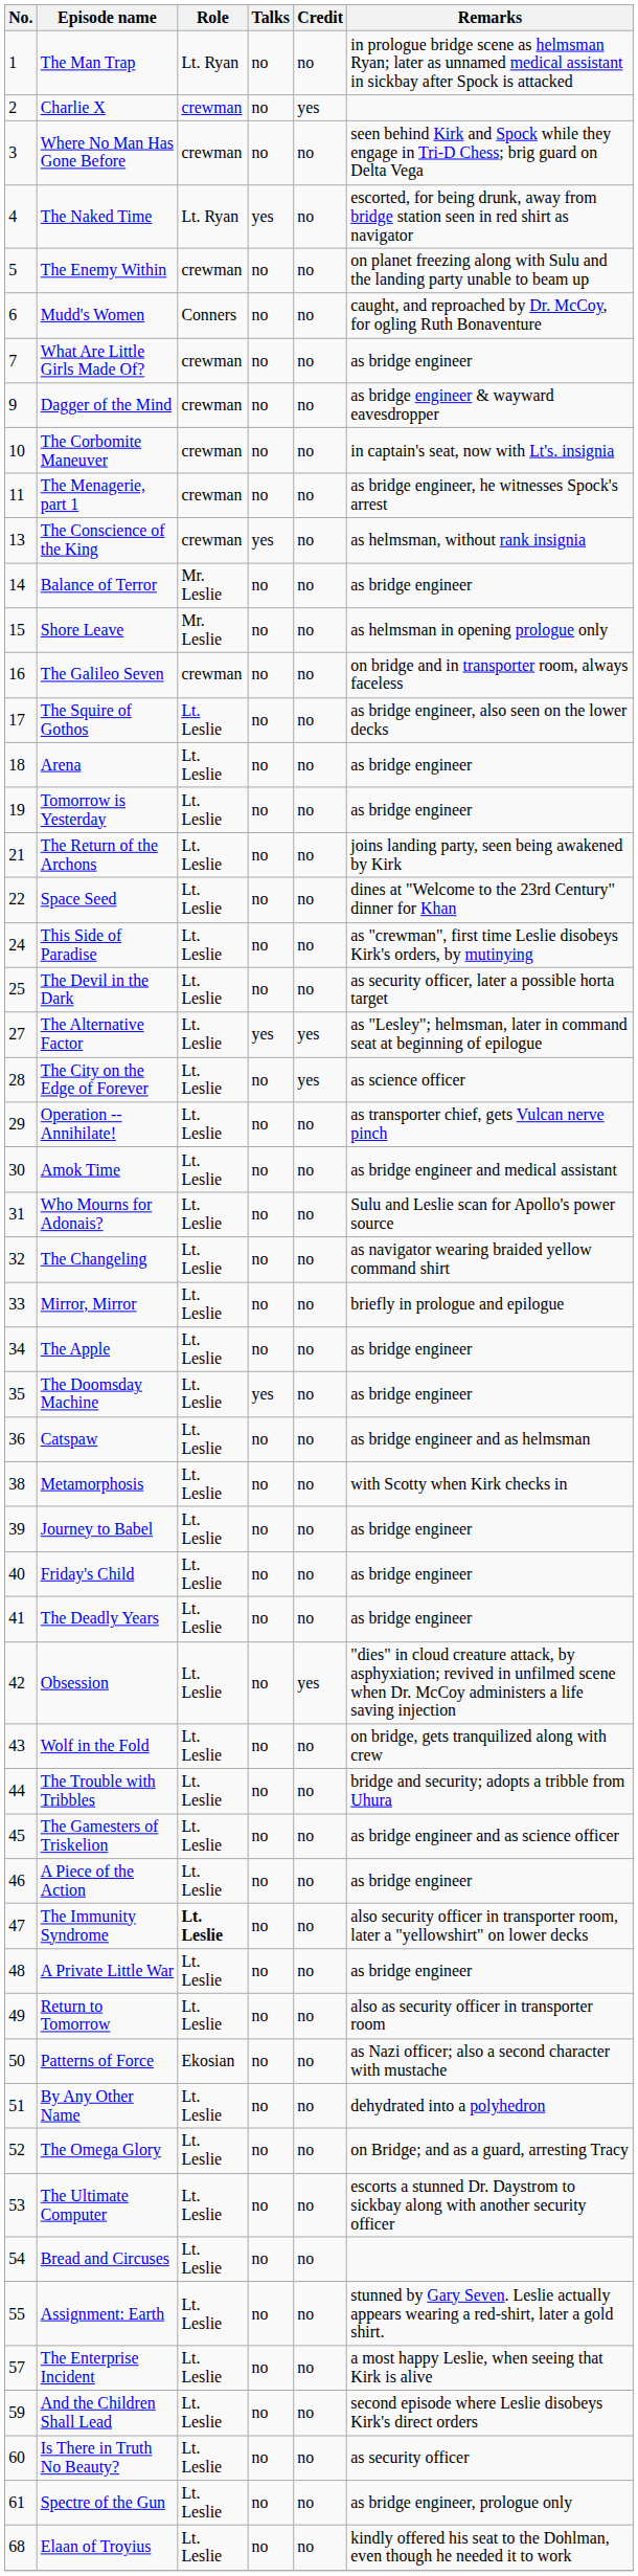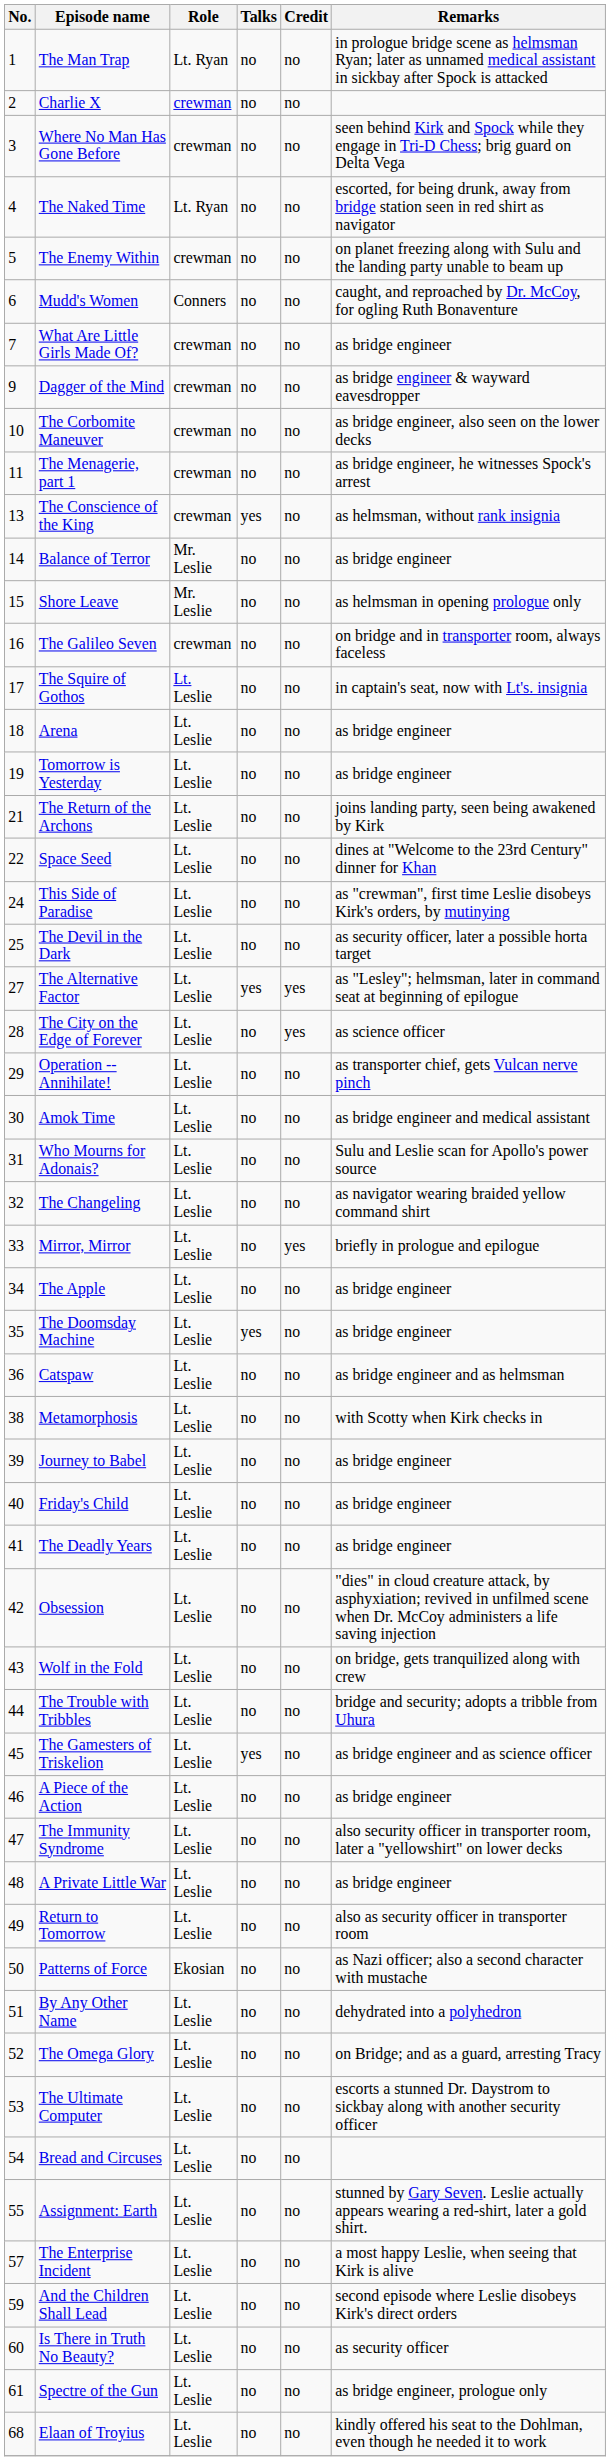Charlie X | Credit: yes -> no
The Naked Time | Talks: yes -> no
The Corbomite Maneuver | Remarks: in captain's seat, now with Lt's. insignia -> as bridge engineer, also seen on the lower decks
The Squire of Gothos | Remarks: as bridge engineer, also seen on the lower decks -> in captain's seat, now with Lt's. insignia
Mirror, Mirror | Credit: no -> yes
Obsession | Credit: yes -> no
The Gamesters of Triskelion | Talks: no -> yes
The Immunity Syndrome | Role: bold -> normal
